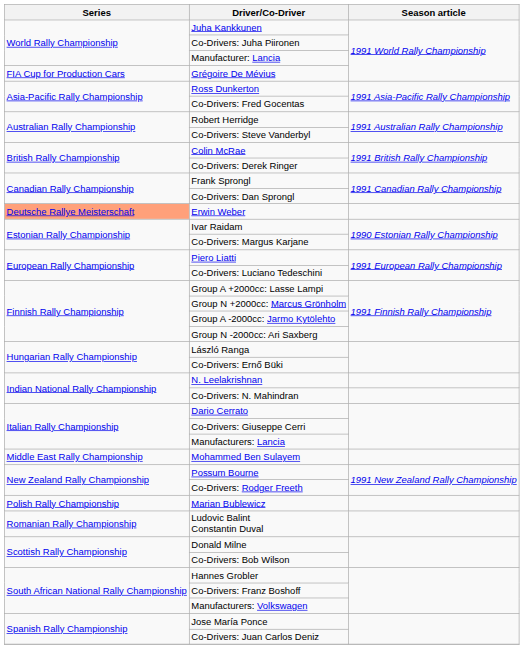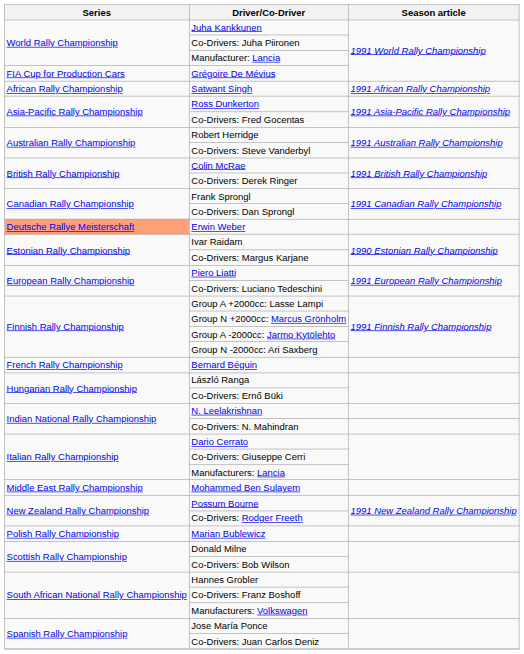+ row: African Rally Championship | Satwant Singh | 1991 African Rally Championship
+ row: French Rally Championship | Bernard Béguin
- row: Romanian Rally Championship | Ludovic Balint Constantin Duval
